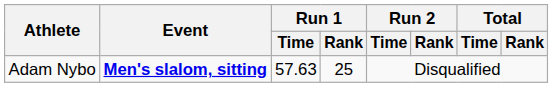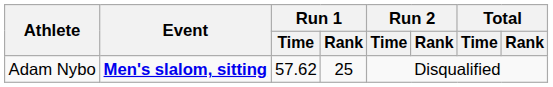Adam Nybo | Run 1 / Time: 57.63 -> 57.62
